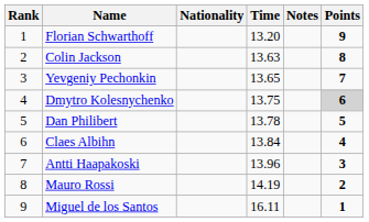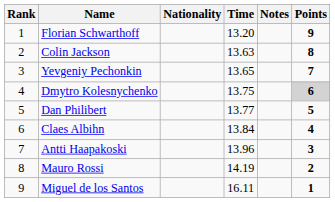Dan Philibert | Time: 13.78 -> 13.77
